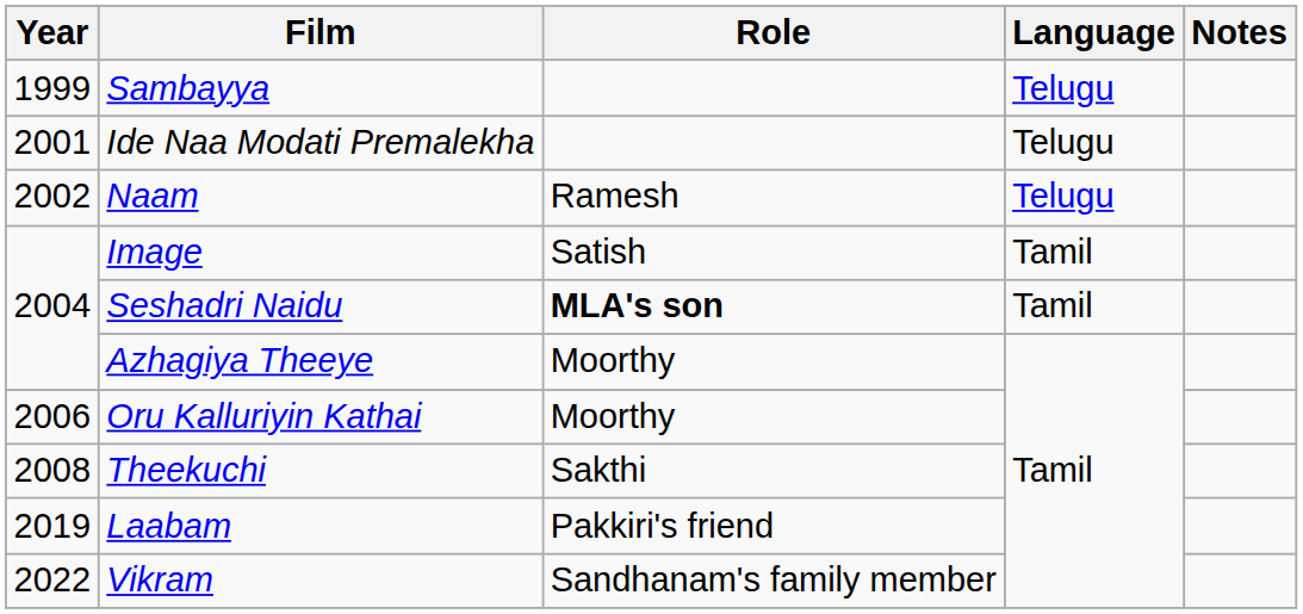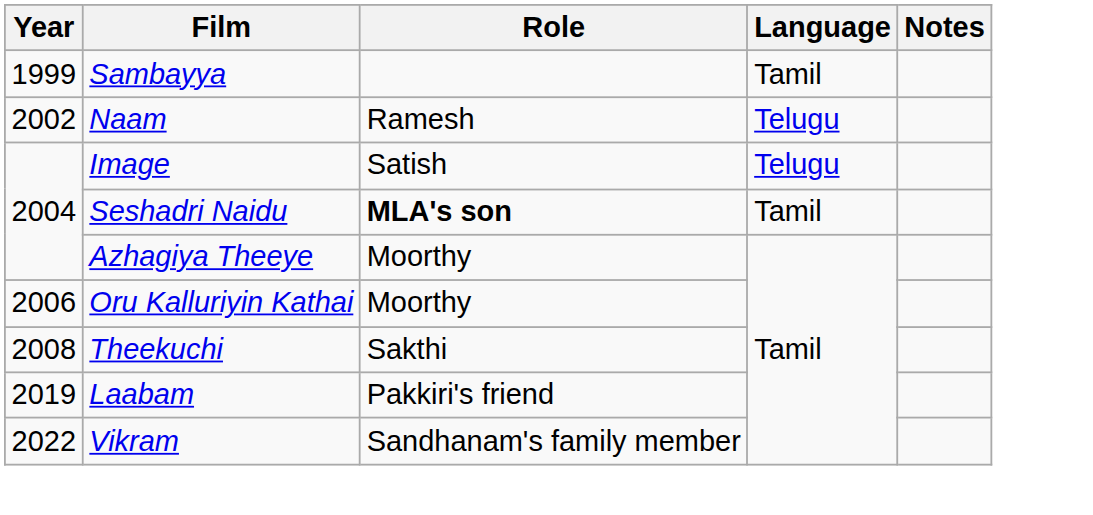Sambayya | Language: Telugu -> Tamil
- row: 2001 | Ide Naa Modati Premalekha | Telugu
Image | Language: Tamil -> Telugu
